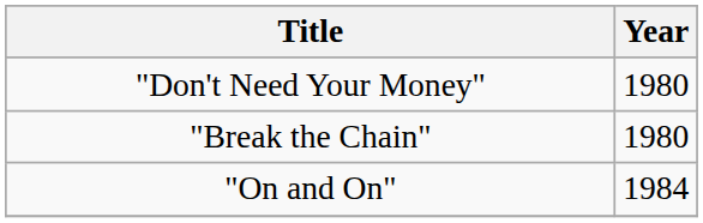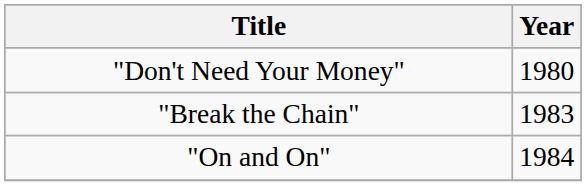"Break the Chain" | Year: 1980 -> 1983
